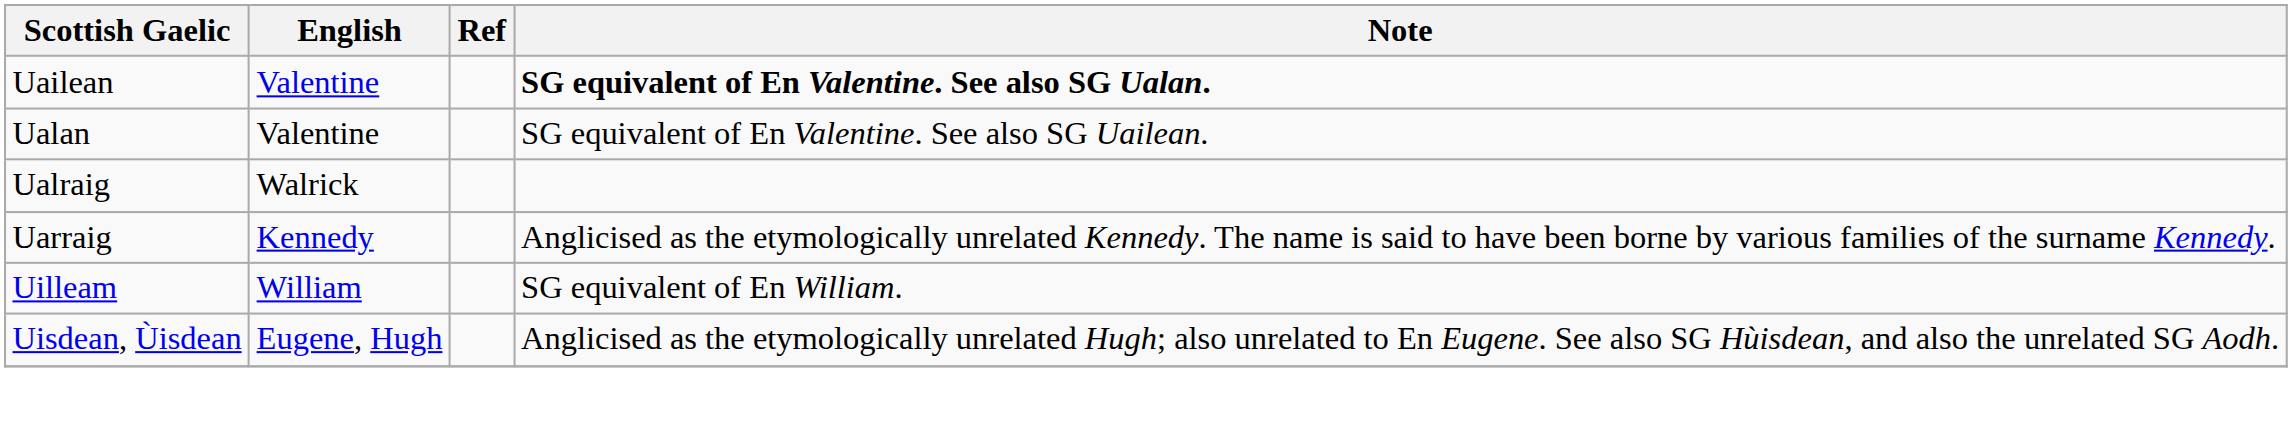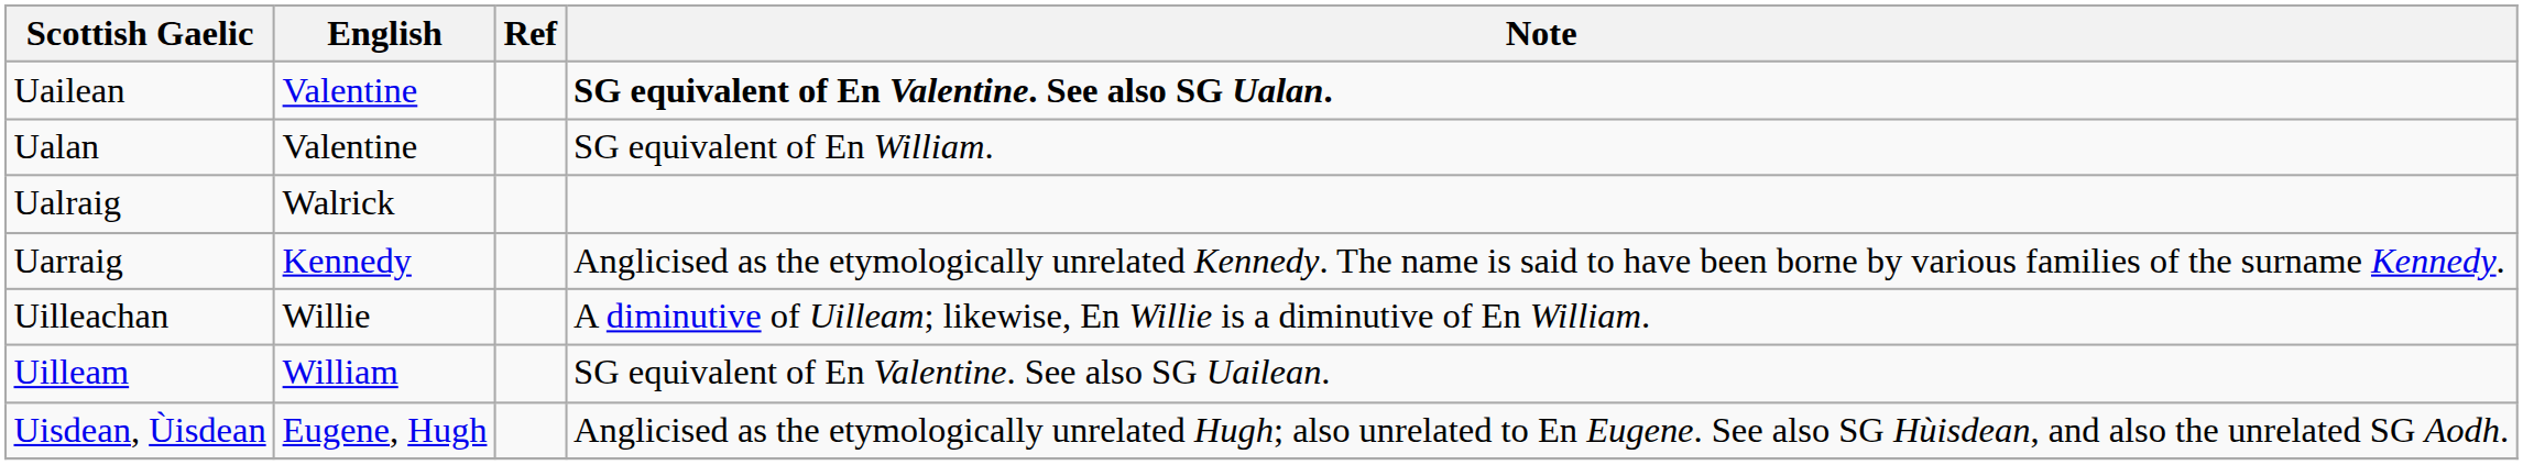Ualan | Note: SG equivalent of En Valentine. See also SG Uailean. -> SG equivalent of En William.
+ row: Uilleachan | Willie | A diminutive of Uilleam; likewise, En Willie is a diminutive of En William.
Uilleam | Note: SG equivalent of En William. -> SG equivalent of En Valentine. See also SG Uailean.
